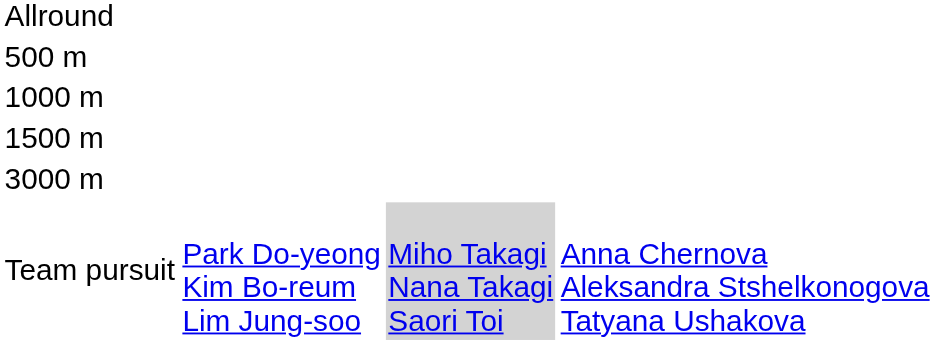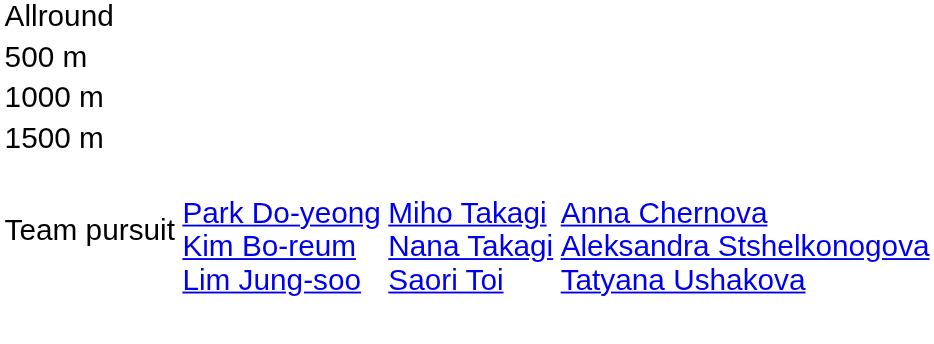- row: 3000 m
Team pursuit | column 3: lightgrey background -> no background
